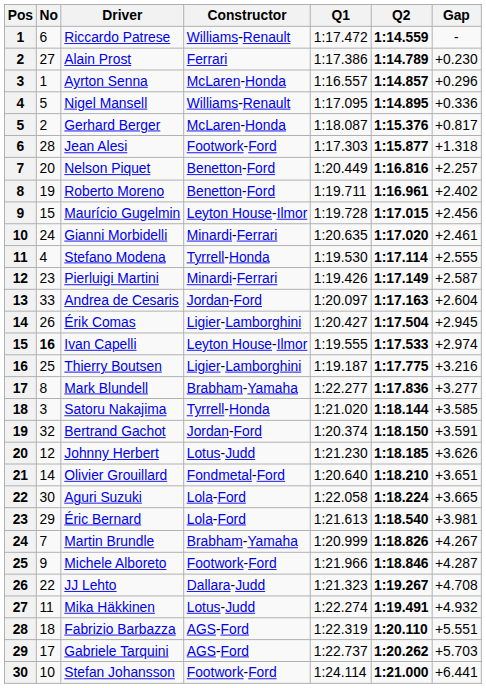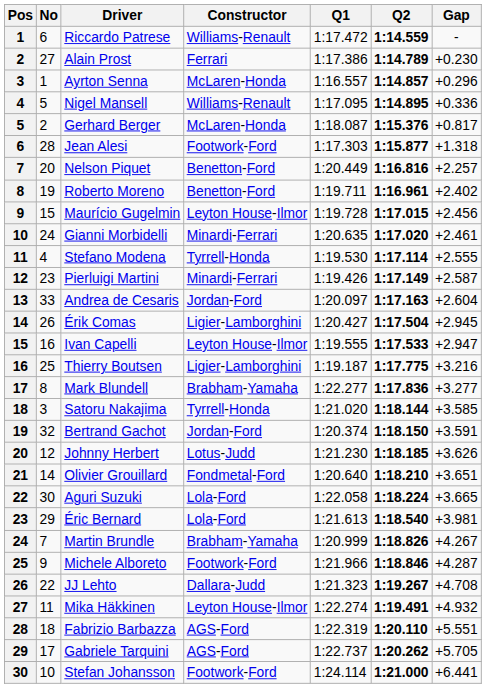Ivan Capelli | No: bold -> normal
Ivan Capelli | Gap: +2.974 -> +2.947
Mika Häkkinen | Constructor: Lotus-Judd -> Leyton House-Ilmor
Gabriele Tarquini | Gap: +5.703 -> +5.705
